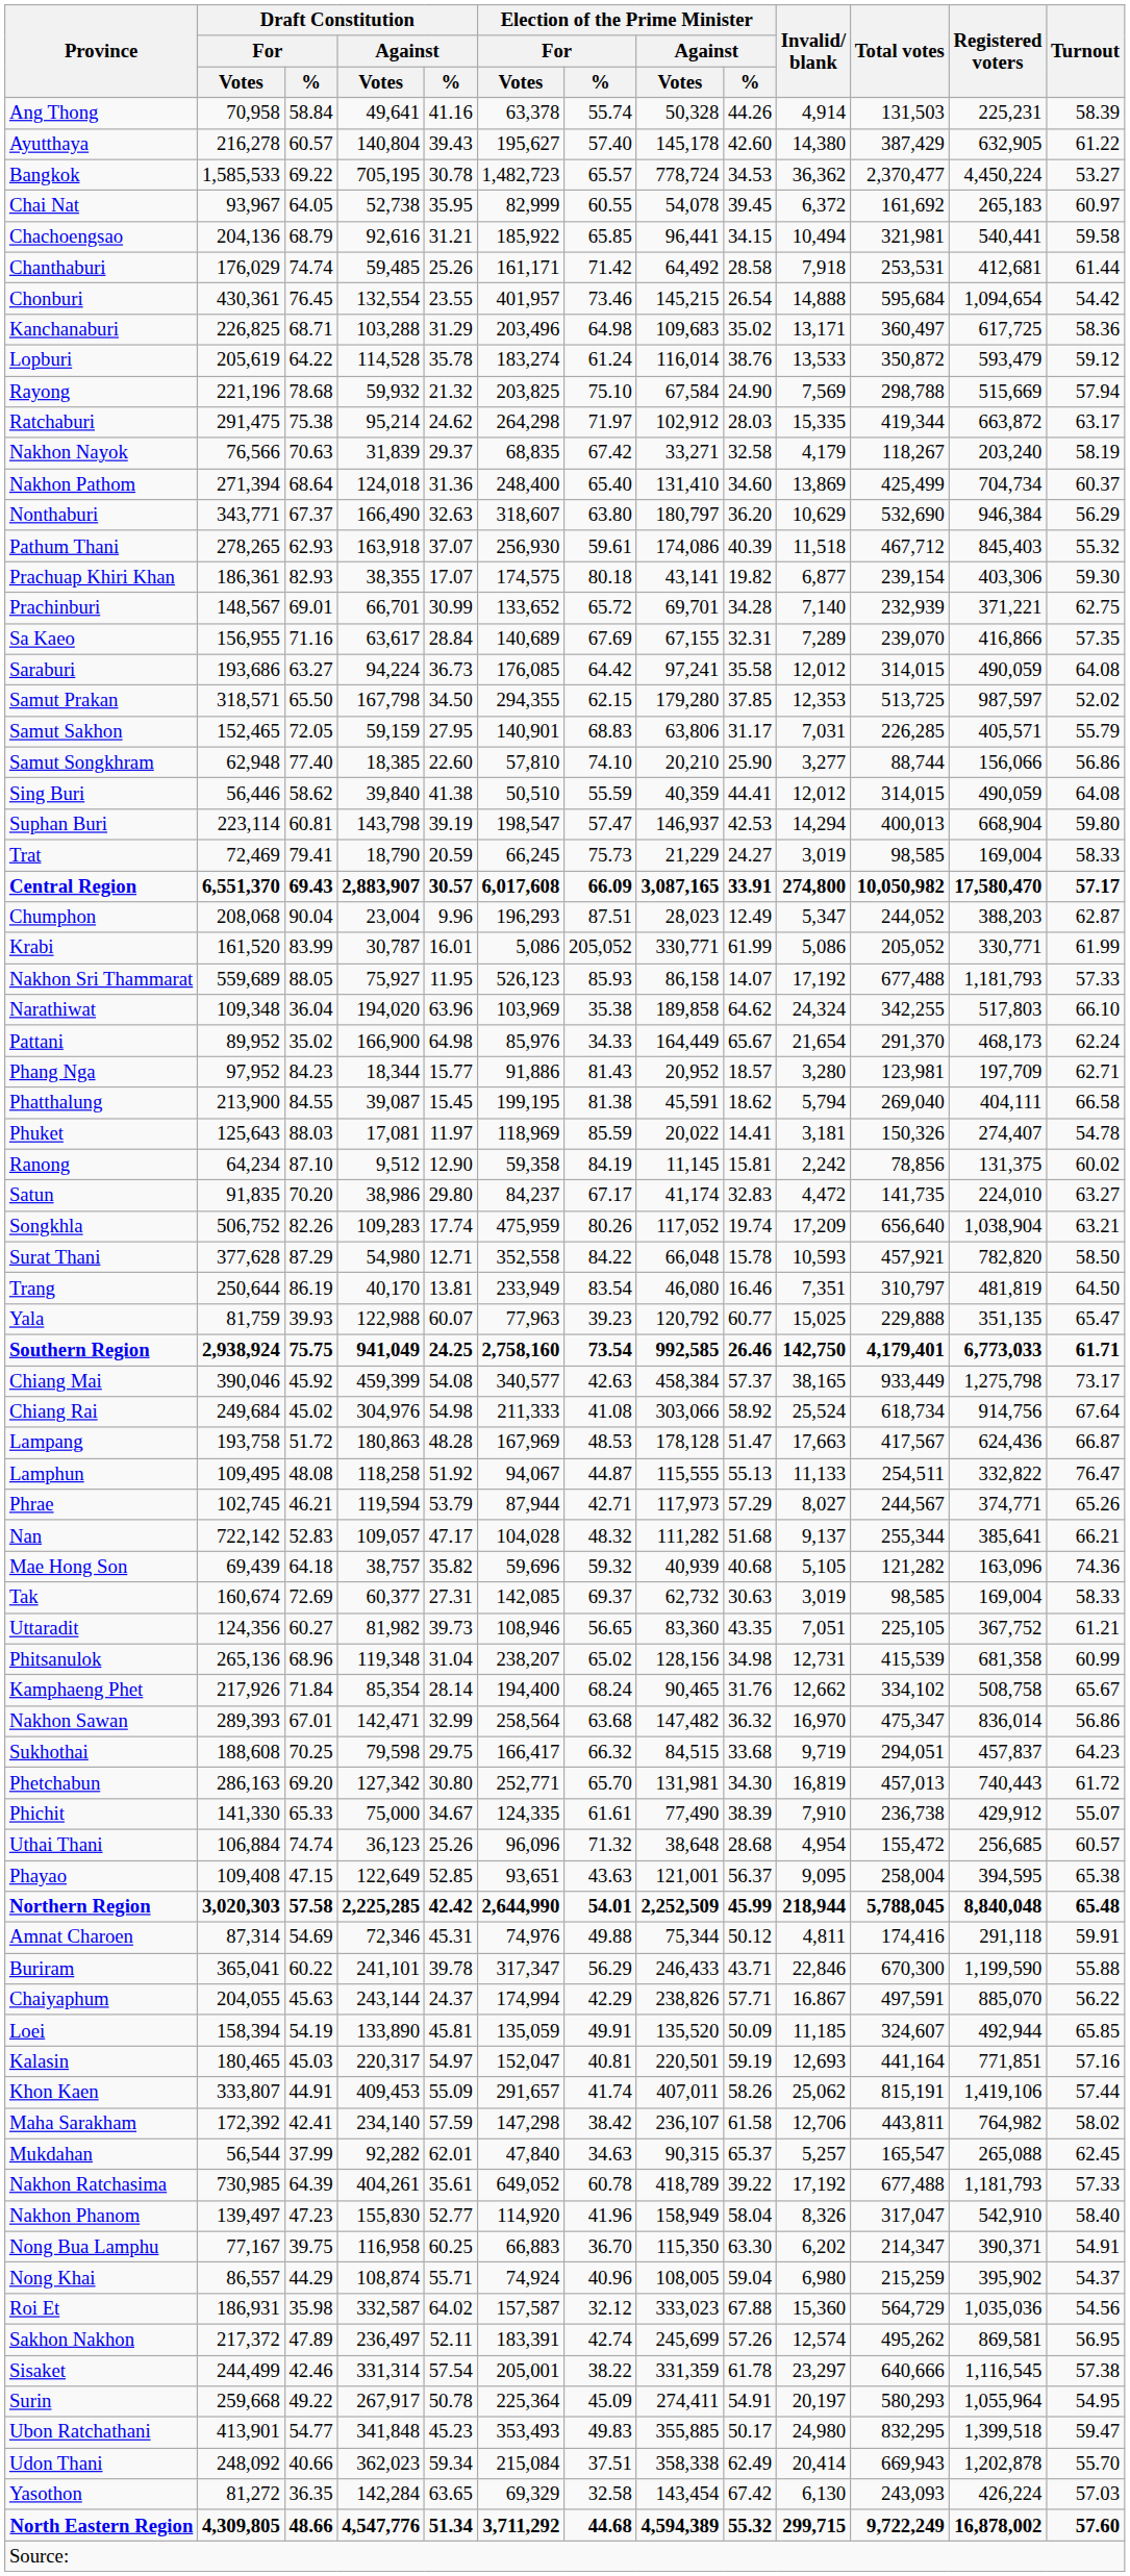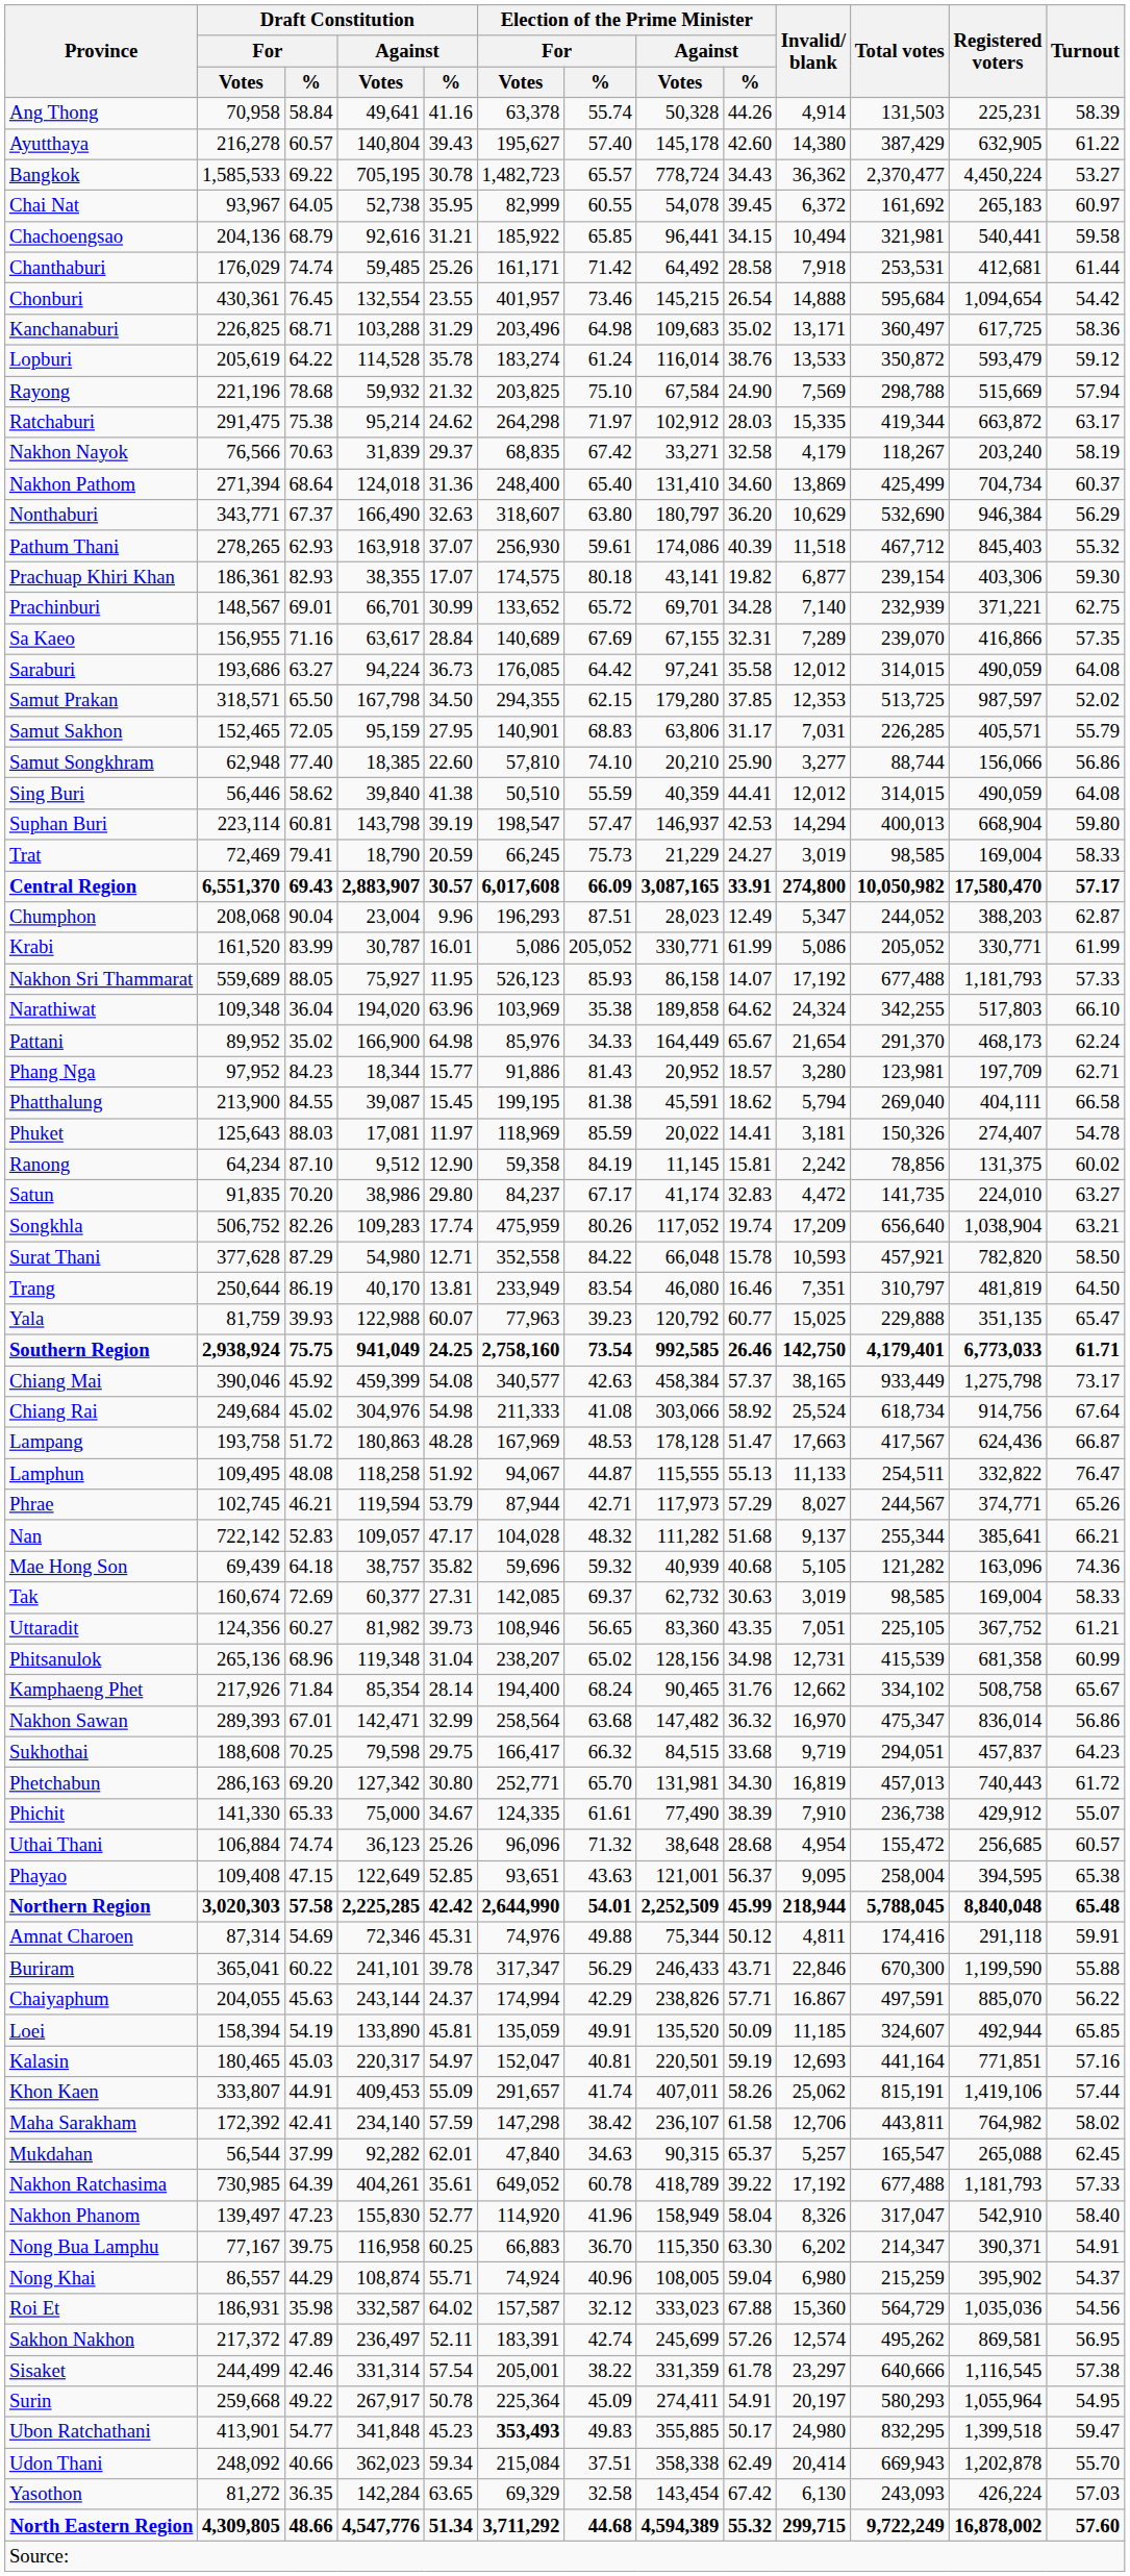Bangkok | Election of the Prime Minister / Against / %: 34.53 -> 34.43
Samut Sakhon | Draft Constitution / Against / Votes: 59,159 -> 95,159
Ubon Ratchathani | Election of the Prime Minister / For / Votes: normal -> bold
